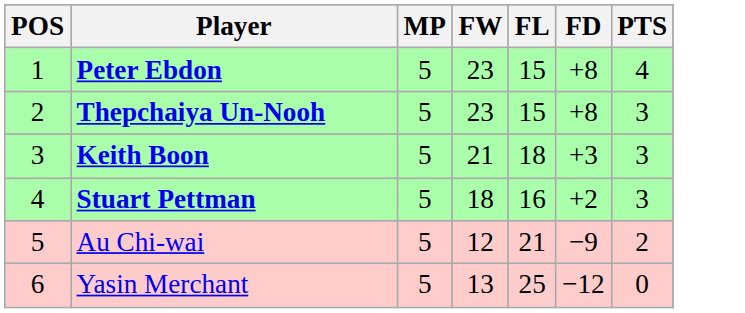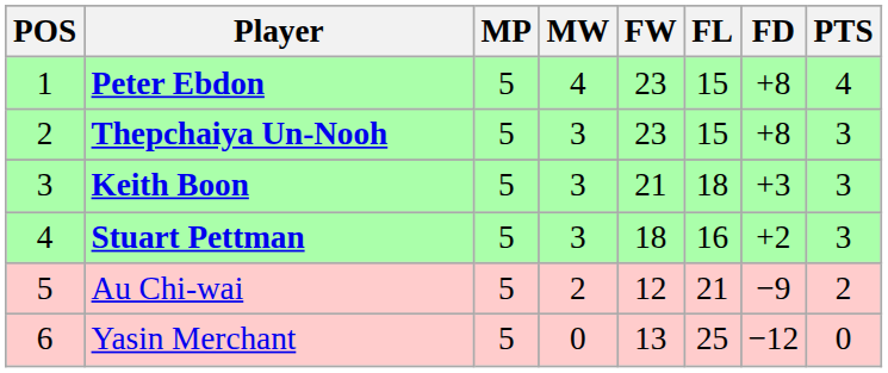+ column: MW | 4 | 3 | 3 | 3 | 2 | 0
